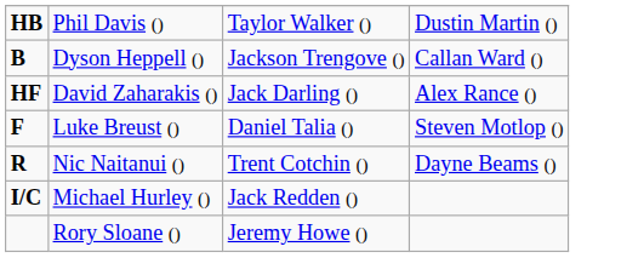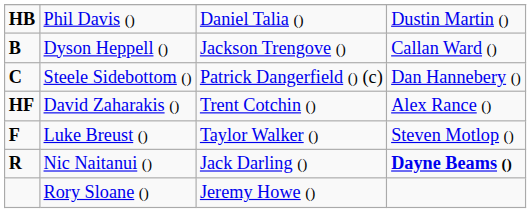Phil Davis () | column 3: Taylor Walker () -> Daniel Talia ()
+ row: C | Steele Sidebottom () | Patrick Dangerfield () (c) | Dan Hannebery ()
David Zaharakis () | column 3: Jack Darling () -> Trent Cotchin ()
Luke Breust () | column 3: Daniel Talia () -> Taylor Walker ()
Nic Naitanui () | column 3: Trent Cotchin () -> Jack Darling ()
Nic Naitanui () | column 4: normal -> bold
- row: I/C | Michael Hurley () | Jack Redden ()
